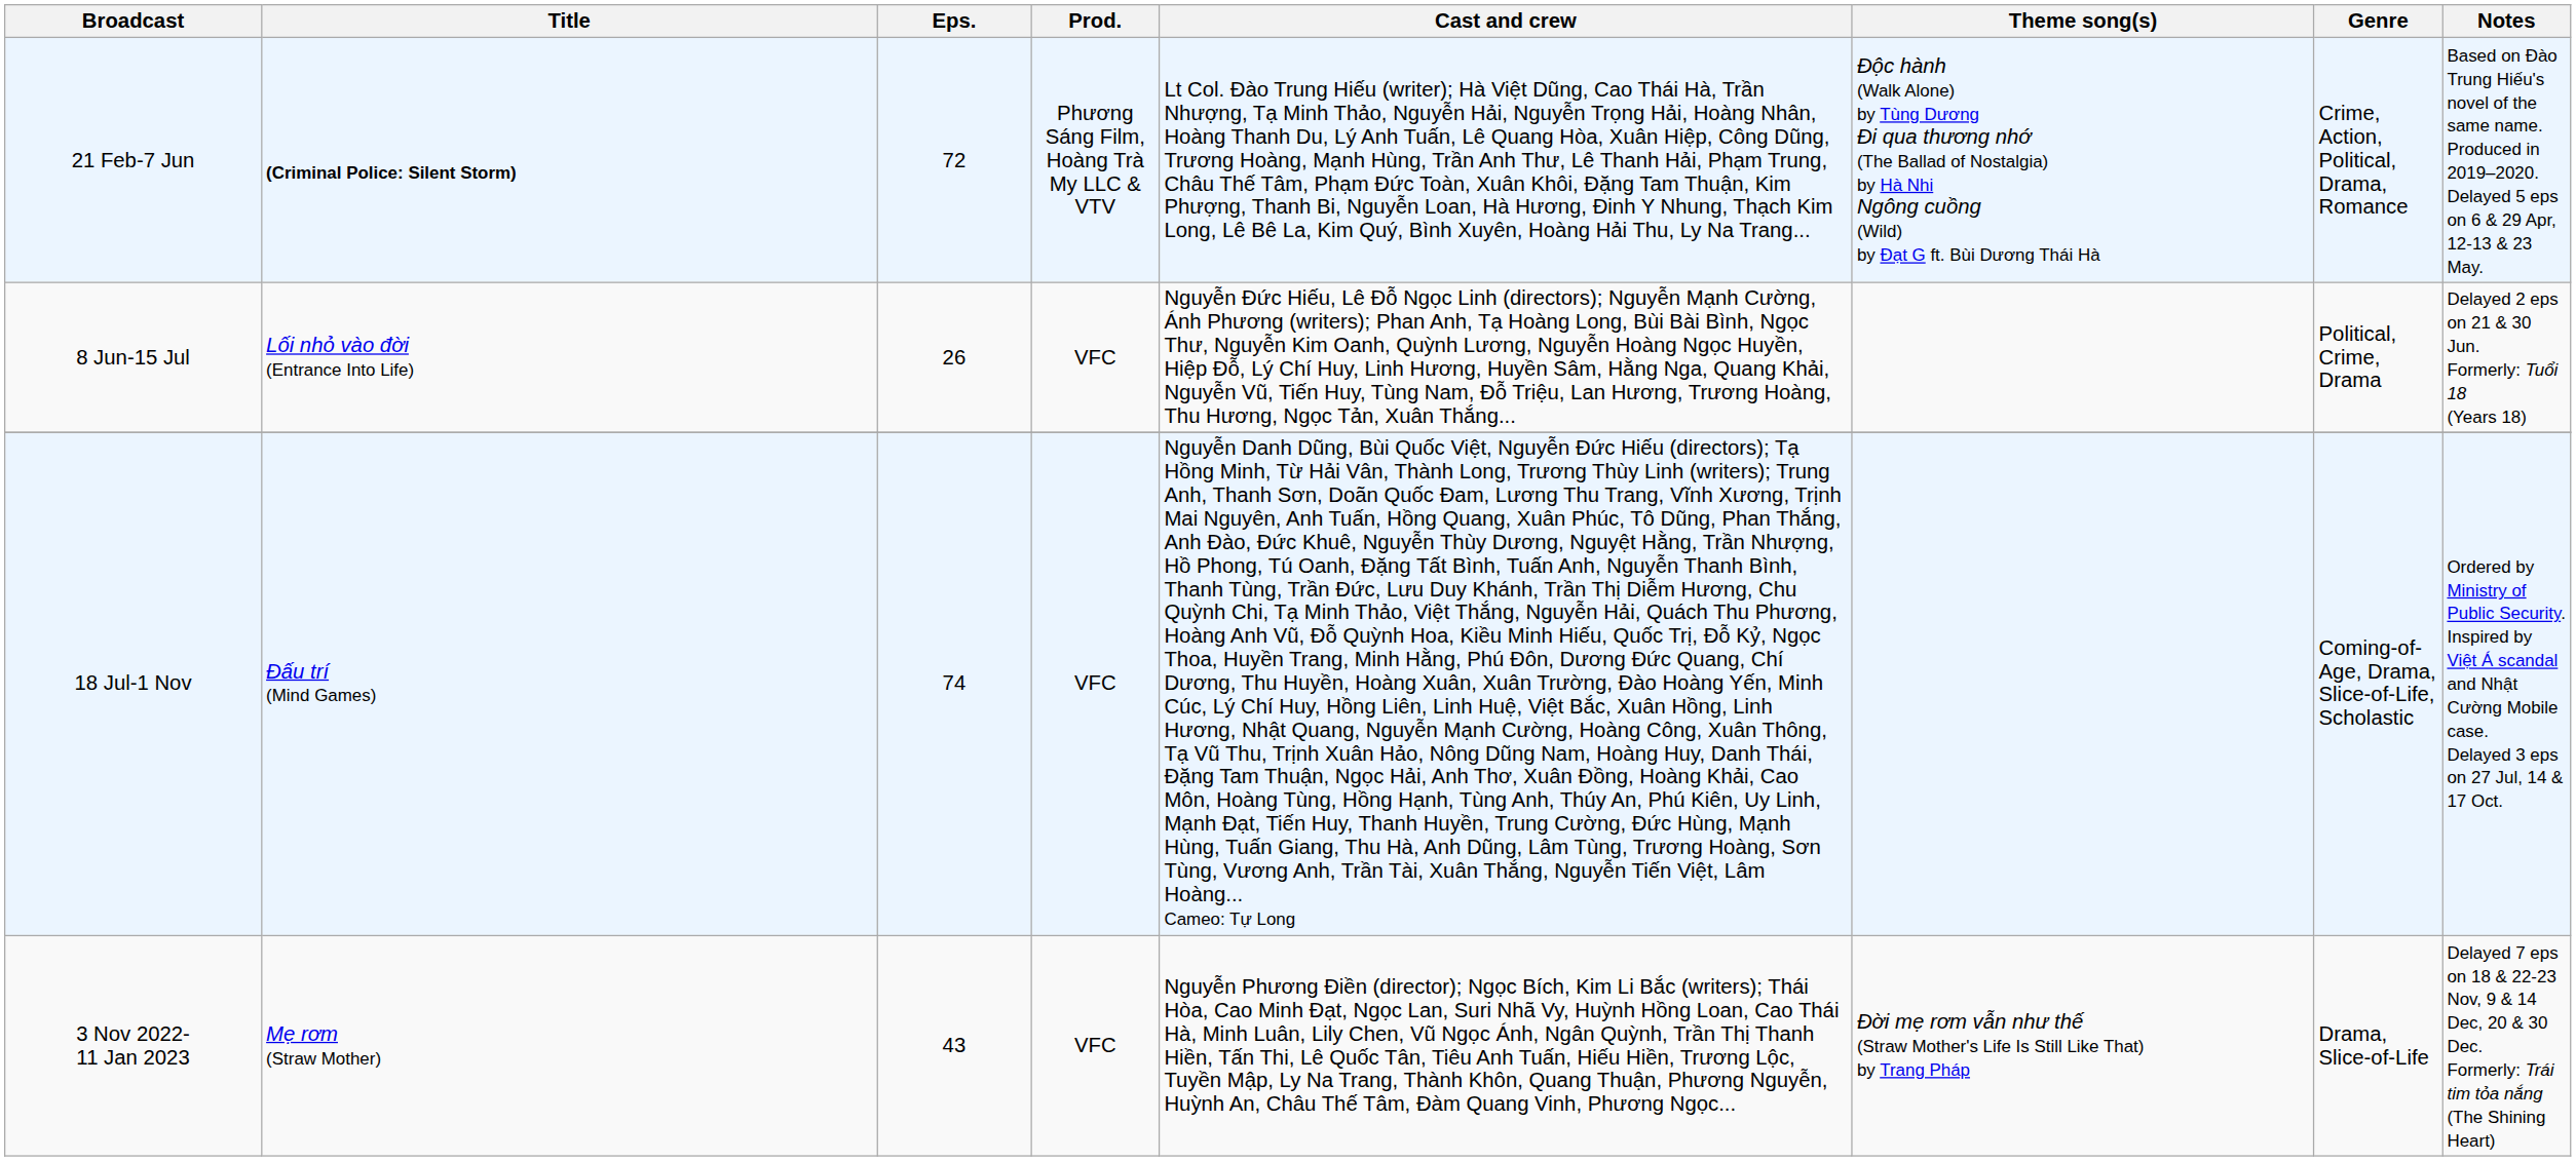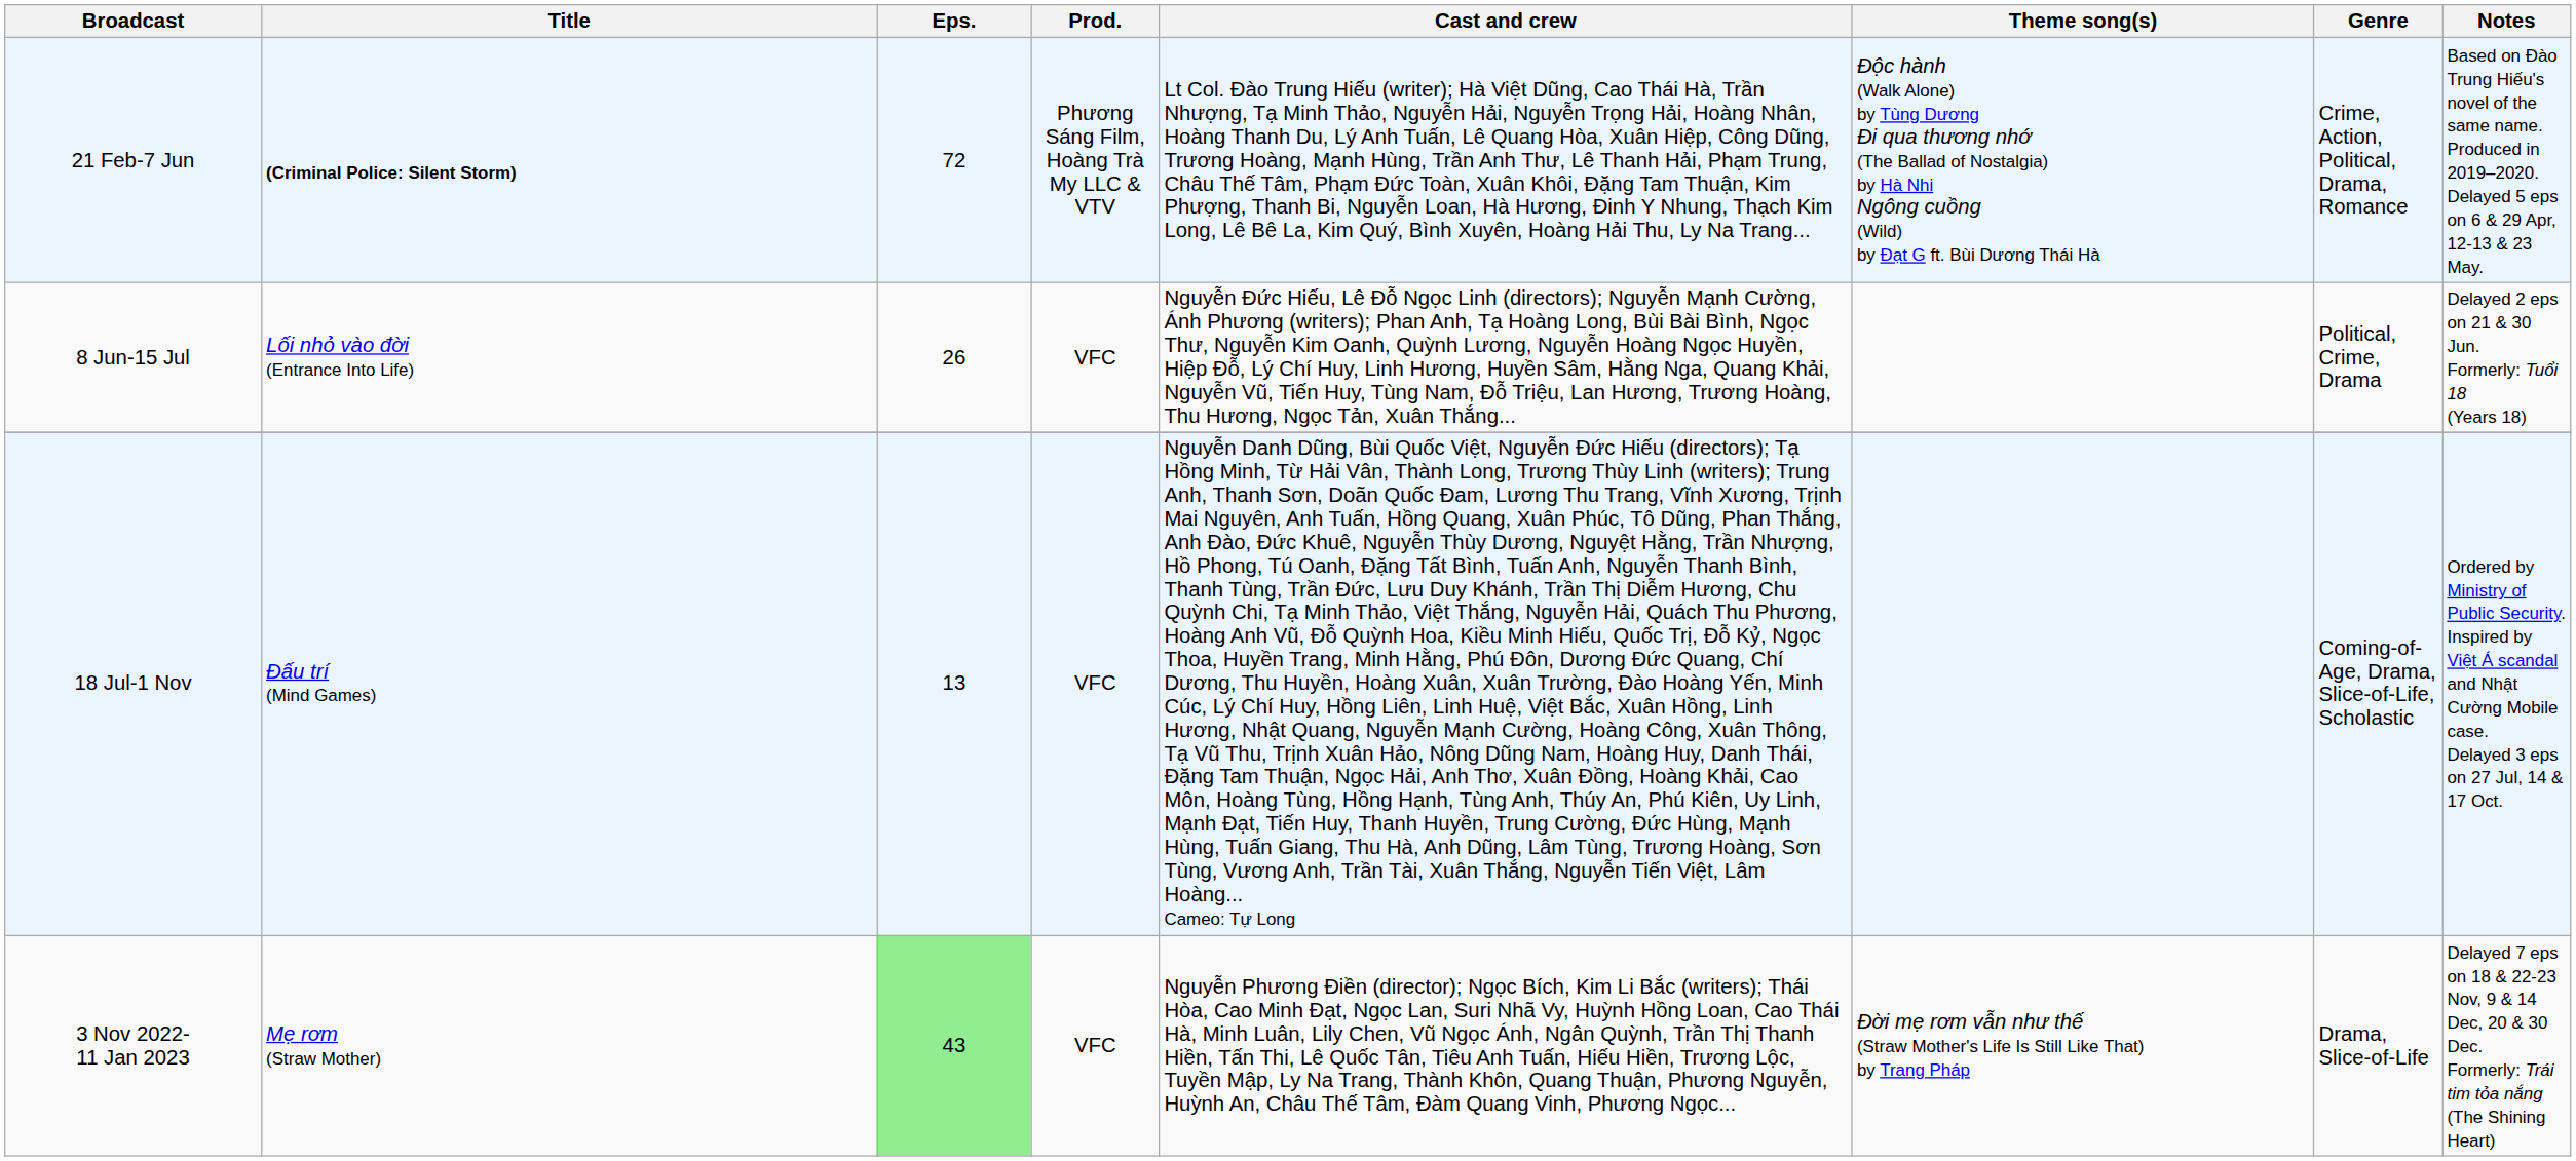18 Jul-1 Nov | Eps.: 74 -> 13
3 Nov 2022- 11 Jan 2023 | Eps.: no background -> lightgreen background
